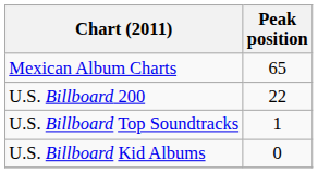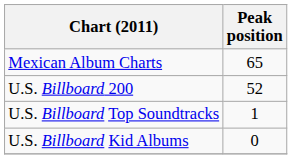U.S. Billboard 200 | Peak position: 22 -> 52
